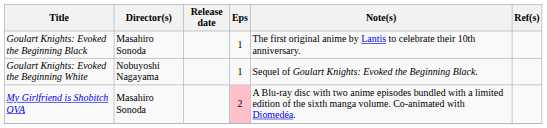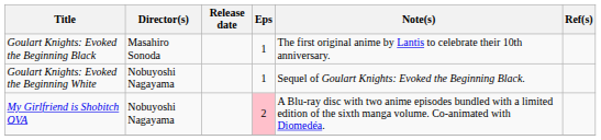My Girlfriend is Shobitch OVA | Director(s): Masahiro Sonoda -> Nobuyoshi Nagayama
